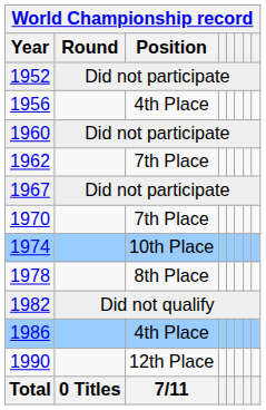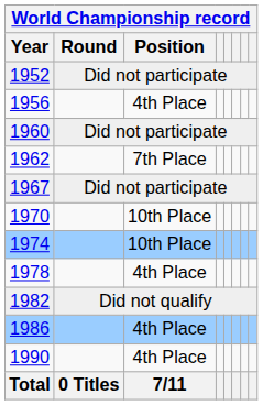1970 | Position: 7th Place -> 10th Place
1978 | Position: 8th Place -> 4th Place
1990 | Position: 12th Place -> 4th Place
